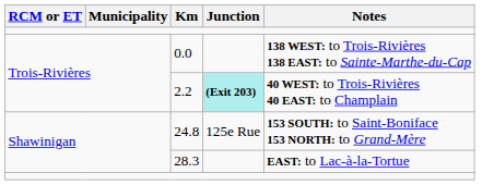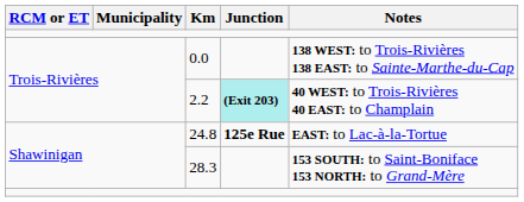24.8 | Junction: normal -> bold
24.8 | Notes: 153 SOUTH: to Saint-Boniface 153 NORTH: to Grand-Mère -> EAST: to Lac-à-la-Tortue
28.3 | Notes: EAST: to Lac-à-la-Tortue -> 153 SOUTH: to Saint-Boniface 153 NORTH: to Grand-Mère
